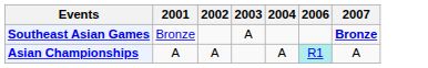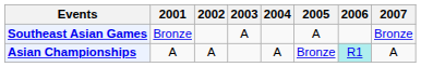+ column: 2005 | A | Bronze
Southeast Asian Games | 2007: bold -> normal
